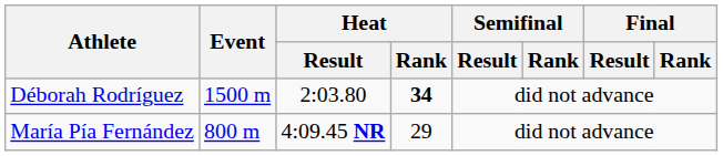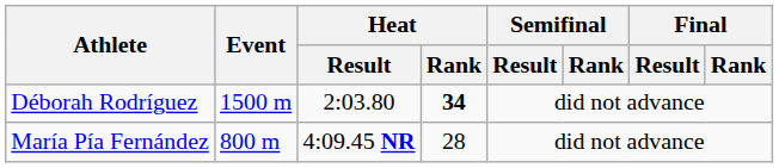María Pía Fernández | Heat / Rank: 29 -> 28
